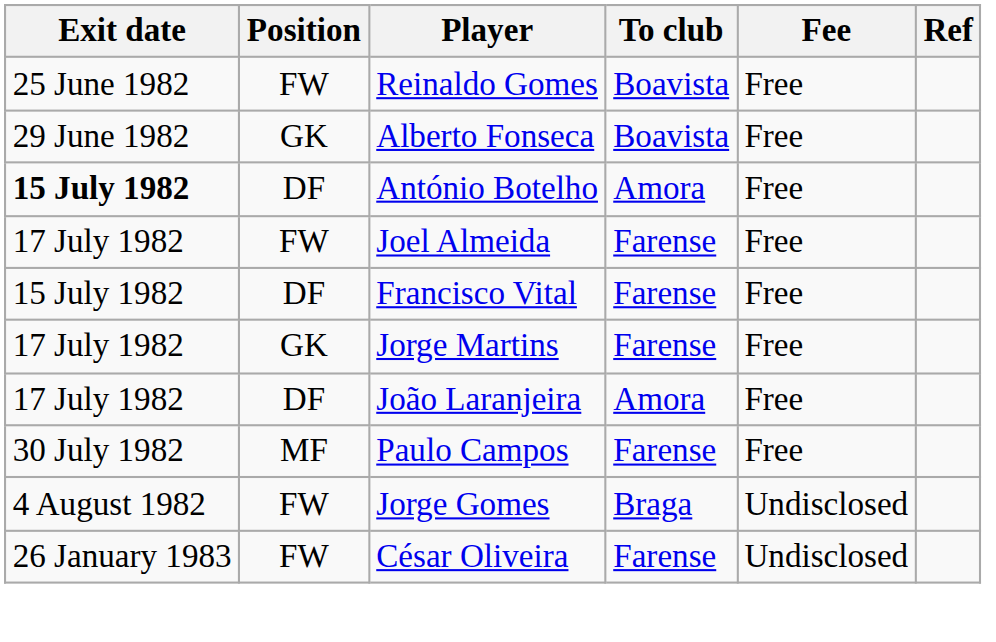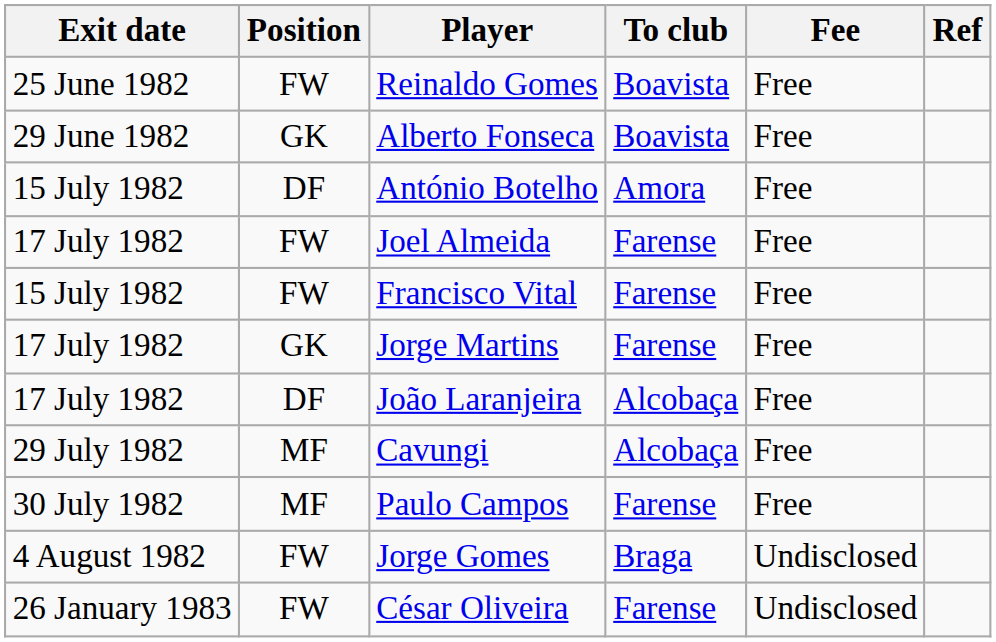António Botelho | Exit date: bold -> normal
Francisco Vital | Position: DF -> FW
João Laranjeira | To club: Amora -> Alcobaça
+ row: 29 July 1982 | MF | Cavungi | Alcobaça | Free
